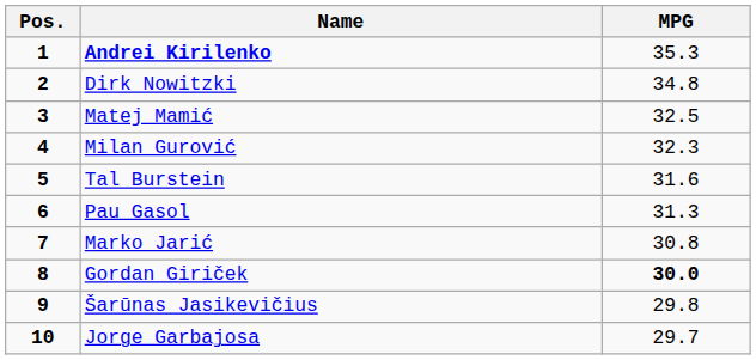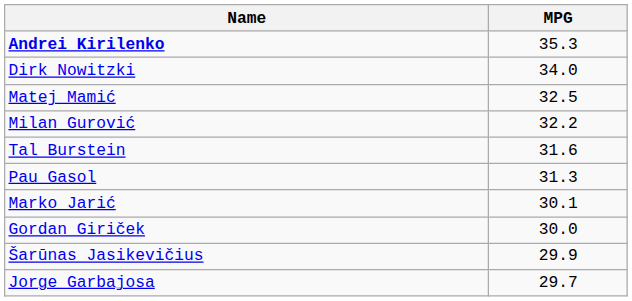- column: Pos. | 1 | 2 | 3 | 4 | 5 | 6 | 7 | 8 | 9 | 10
Dirk Nowitzki | MPG: 34.8 -> 34.0
Milan Gurović | MPG: 32.3 -> 32.2
Marko Jarić | MPG: 30.8 -> 30.1
Gordan Giriček | MPG: bold -> normal
Šarūnas Jasikevičius | MPG: 29.8 -> 29.9
